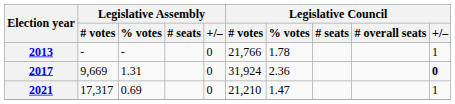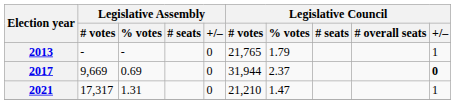2013 | Legislative Council / # votes: 21,766 -> 21,765
2013 | Legislative Council / % votes: 1.78 -> 1.79
2017 | Legislative Assembly / % votes: 1.31 -> 0.69
2017 | Legislative Council / # votes: 31,924 -> 31,944
2017 | Legislative Council / % votes: 2.36 -> 2.37
2021 | Legislative Assembly / % votes: 0.69 -> 1.31
